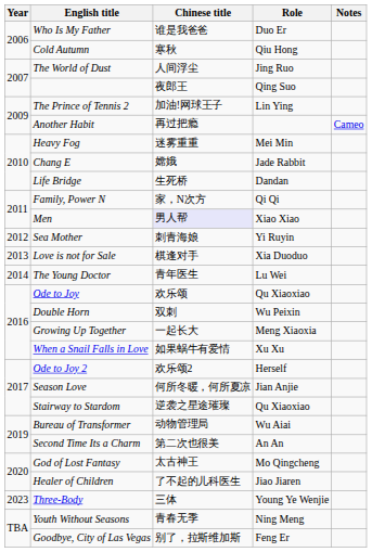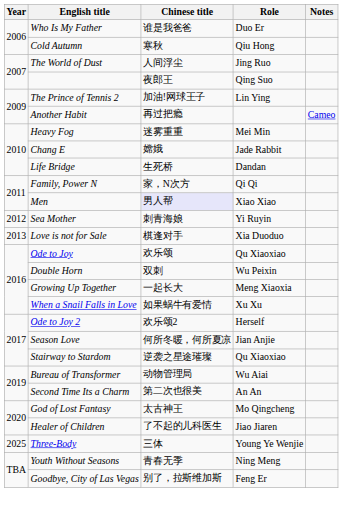- row: 2014 | The Young Doctor | 青年医生 | Lu Wei
Three-Body | Year: 2023 -> 2025
